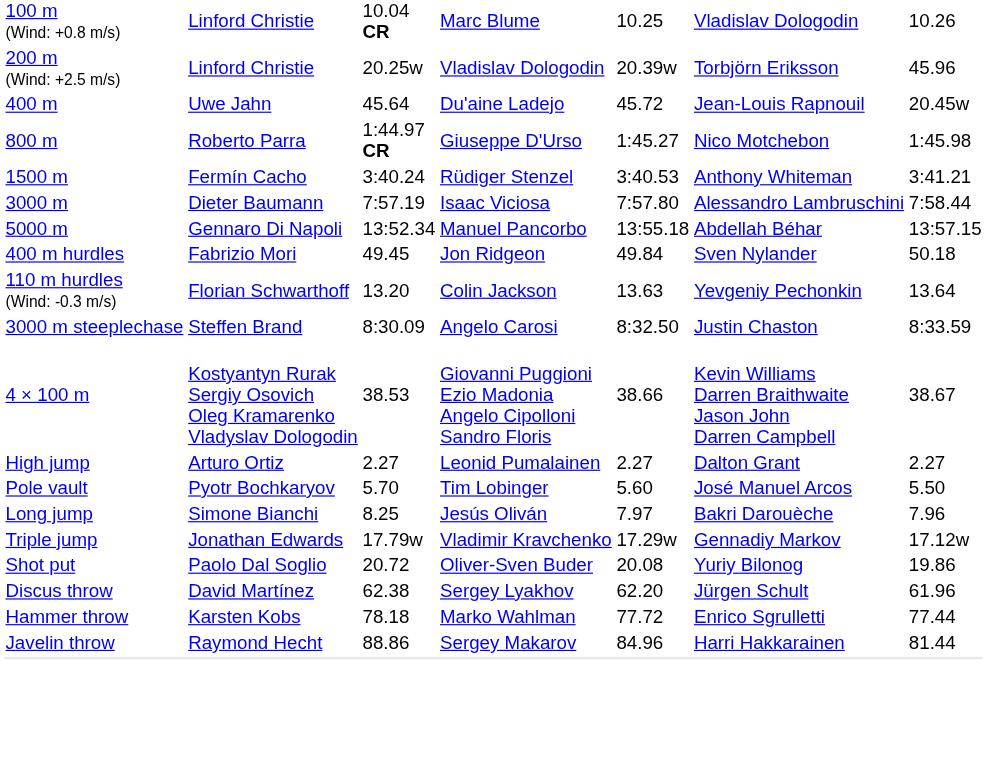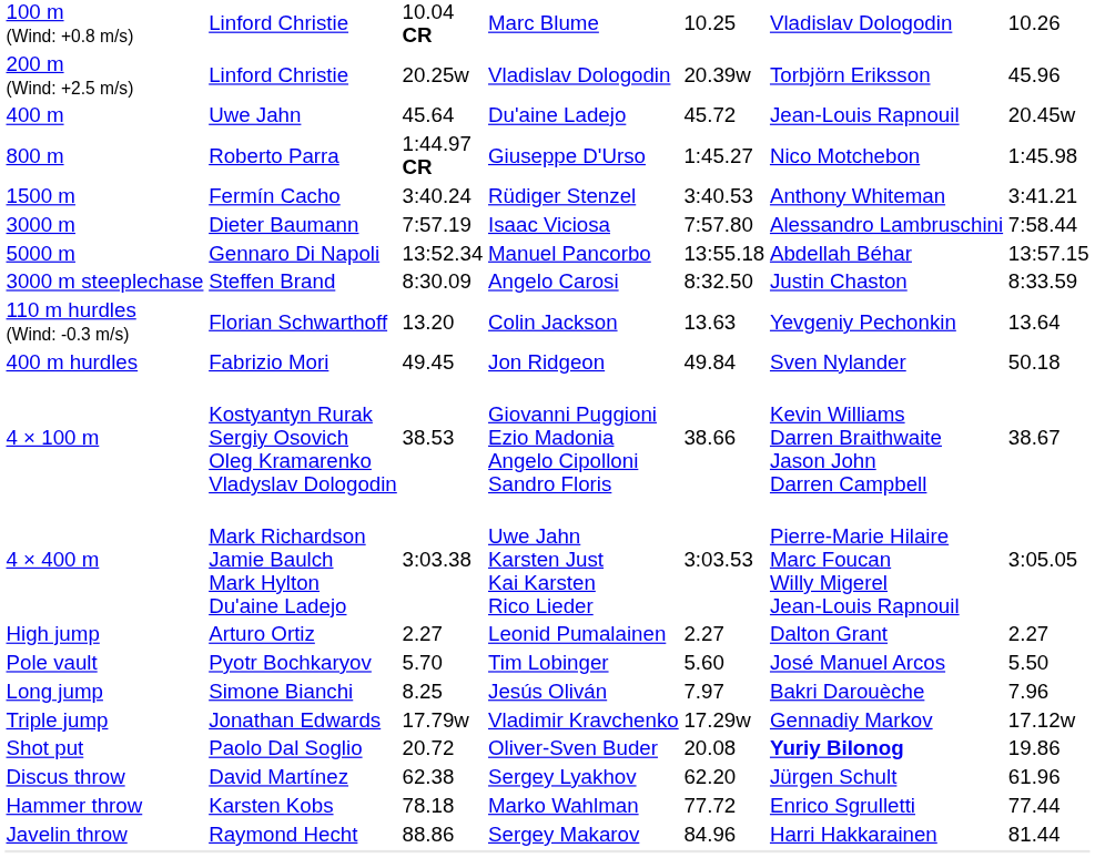rows swapped: 3000 m steeplechase <-> 400 m hurdles
+ row: 4 × 400 m | Mark Richardson Jamie Baulch Mark Hylton Du'aine Ladejo | 3:03.38 | Uwe Jahn Karsten Just Kai Karsten Rico Lieder | 3:03.53 | Pierre-Marie Hilaire Marc Foucan Willy Migerel Jean-Louis Rapnouil | 3:05.05
Shot put | column 6: normal -> bold
